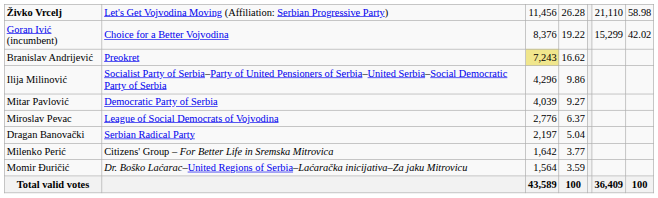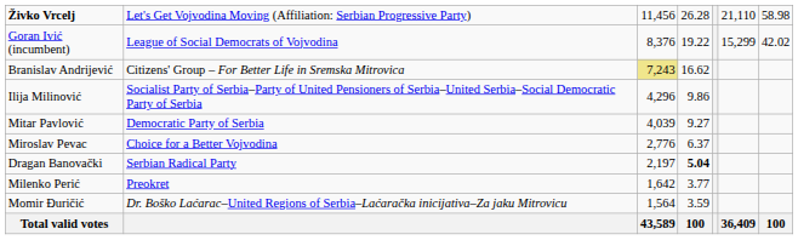Goran Ivić (incumbent) | column 2: Choice for a Better Vojvodina -> League of Social Democrats of Vojvodina
Branislav Andrijević | column 2: Preokret -> Citizens' Group – For Better Life in Sremska Mitrovica
Miroslav Pevac | column 2: League of Social Democrats of Vojvodina -> Choice for a Better Vojvodina
Dragan Banovački | column 4: normal -> bold
Milenko Perić | column 2: Citizens' Group – For Better Life in Sremska Mitrovica -> Preokret
